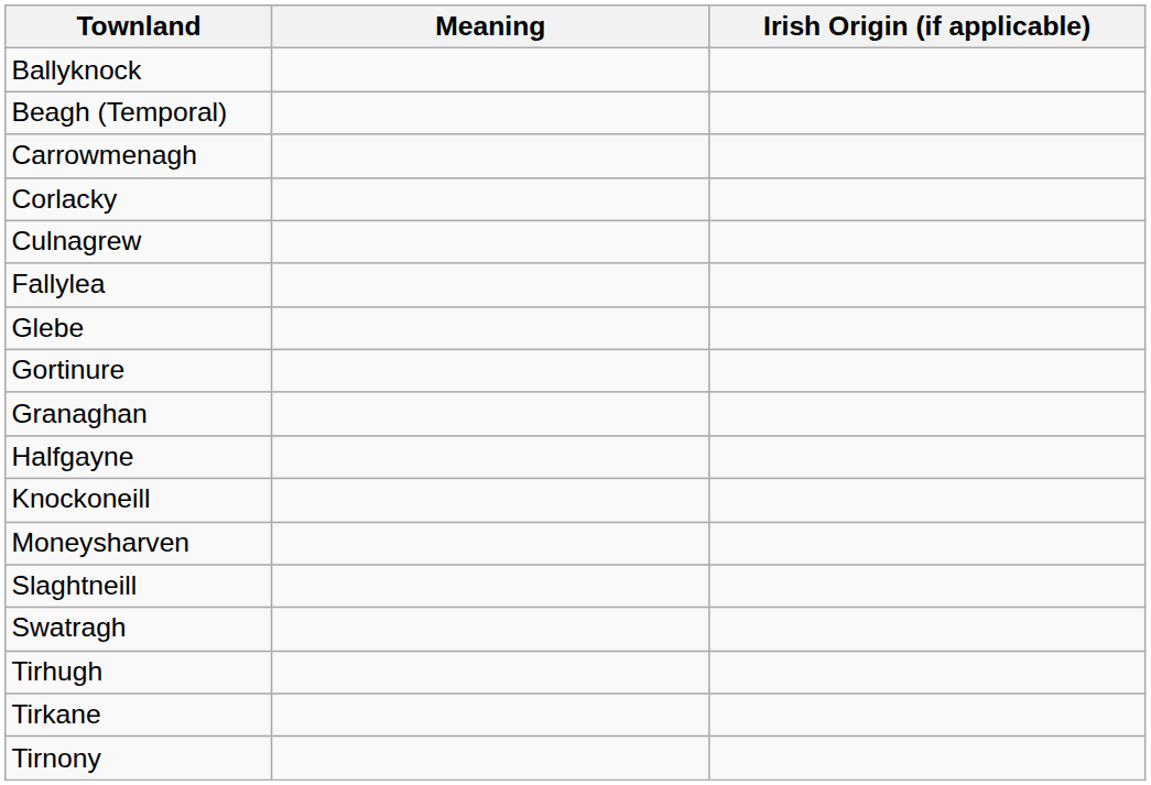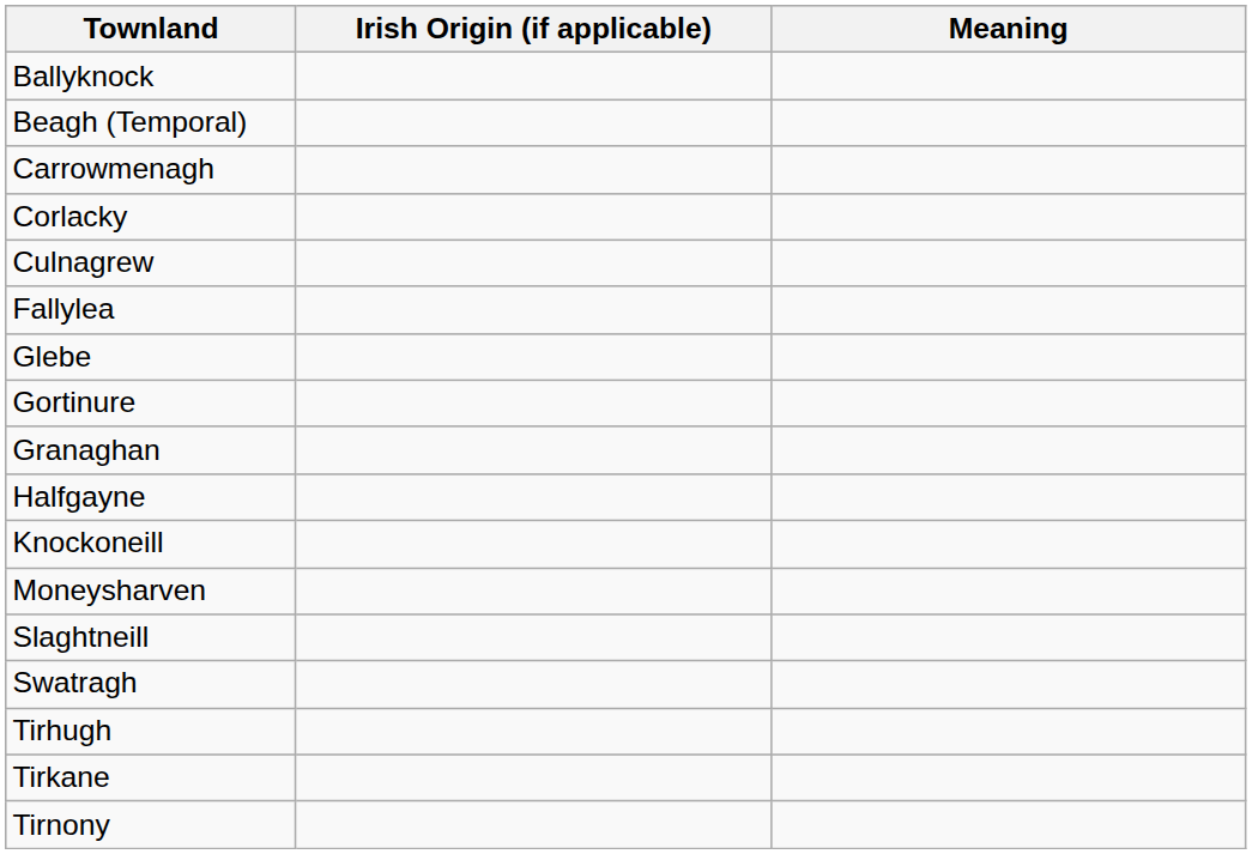columns swapped: Irish Origin (if applicable) <-> Meaning
